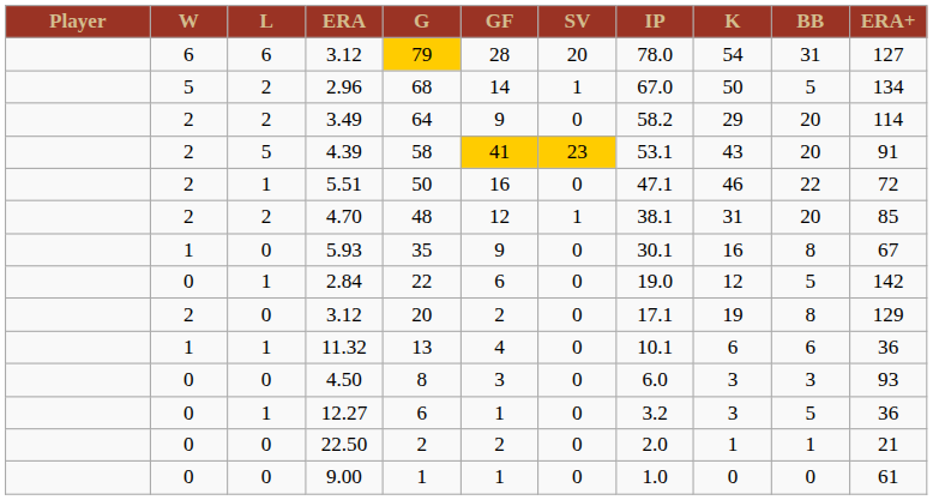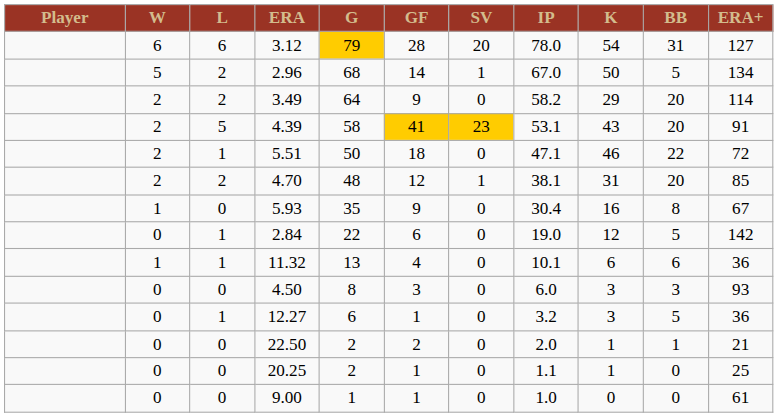5.51 | GF: 16 -> 18
5.93 | IP: 30.1 -> 30.4
- row: 2 | 0 | 3.12 | 20 | 2 | 0 | 17.1 | 19 | 8 | 129
+ row: 0 | 0 | 20.25 | 2 | 1 | 0 | 1.1 | 1 | 0 | 25
